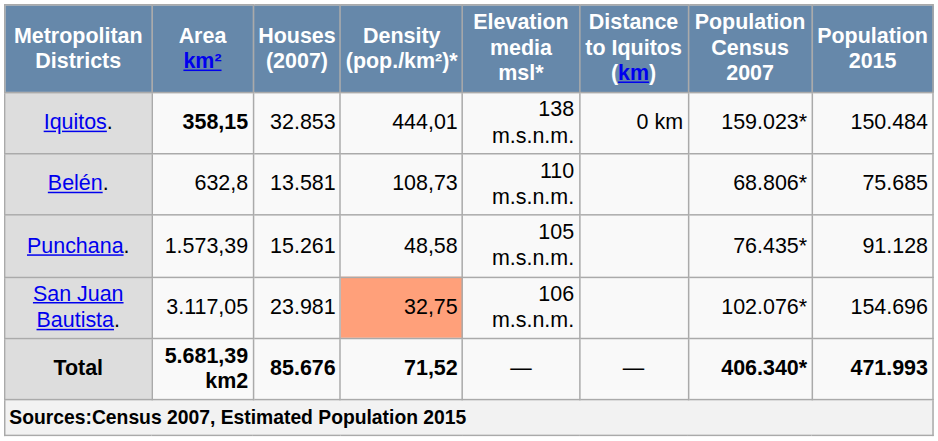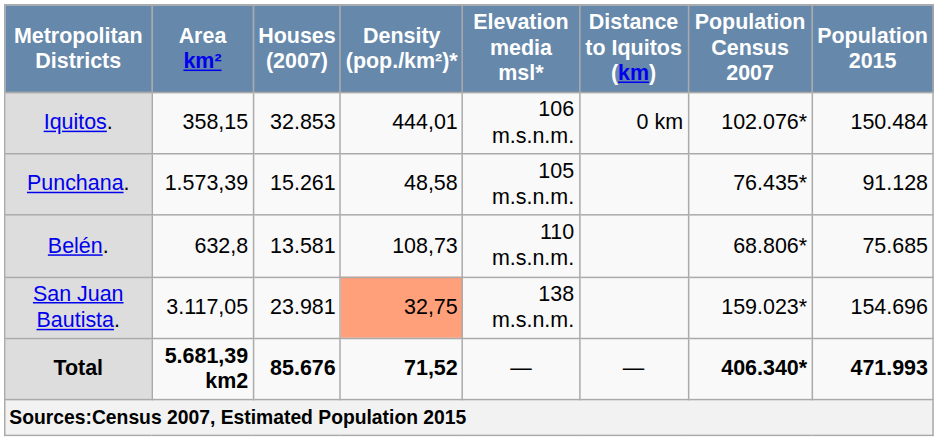Iquitos. | Area km²: bold -> normal
Iquitos. | Elevation media msl*: 138 m.s.n.m. -> 106 m.s.n.m.
Iquitos. | Population Census 2007: 159.023* -> 102.076*
rows swapped: Belén. <-> Punchana.
San Juan Bautista. | Elevation media msl*: 106 m.s.n.m. -> 138 m.s.n.m.
San Juan Bautista. | Population Census 2007: 102.076* -> 159.023*
